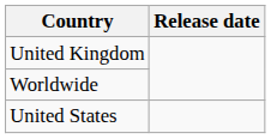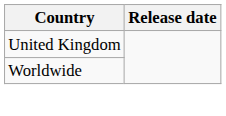- row: United States
